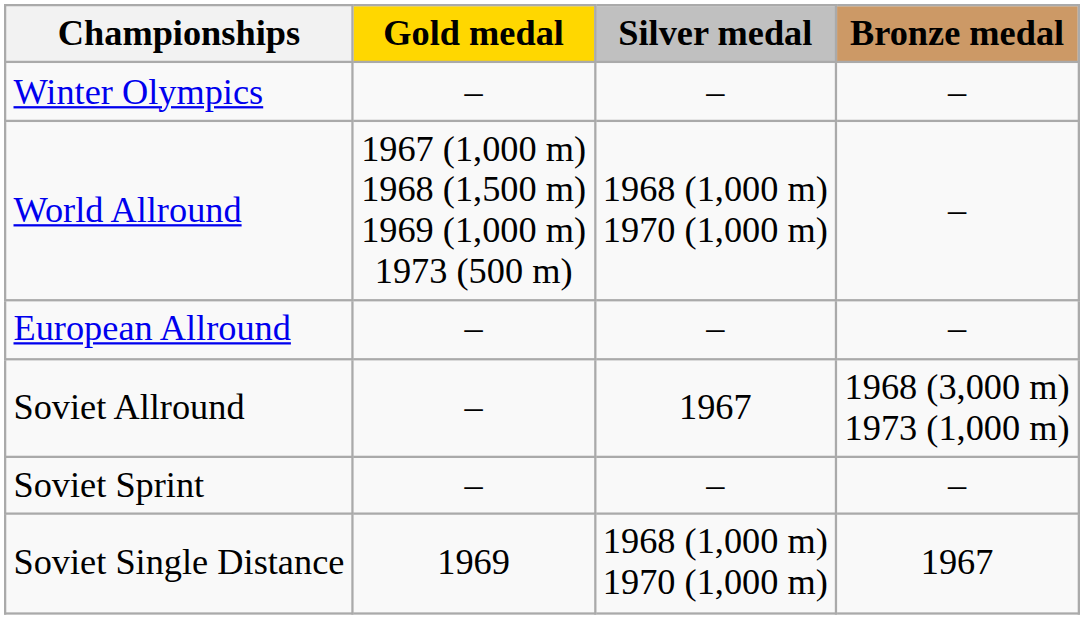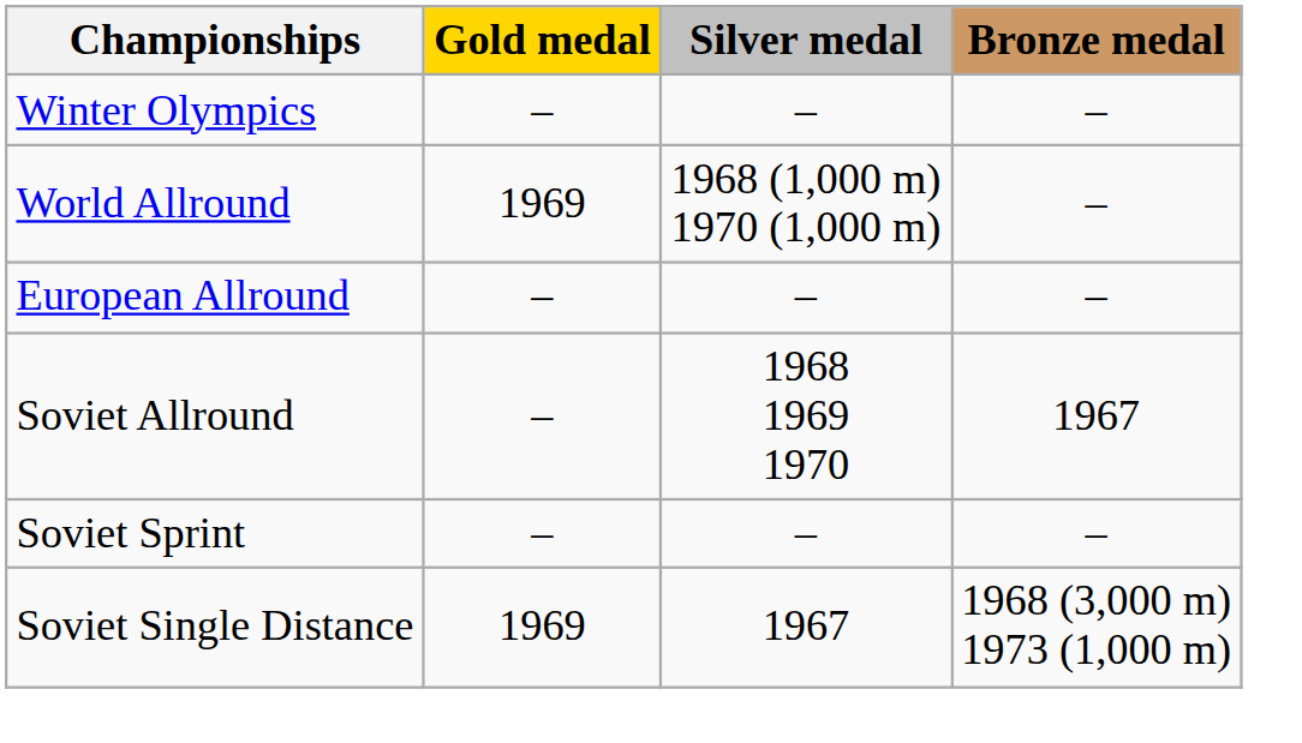World Allround | Gold medal: 1967 (1,000 m) 1968 (1,500 m) 1969 (1,000 m) 1973 (500 m) -> 1969
Soviet Allround | Silver medal: 1967 -> 1968 1969 1970
Soviet Allround | Bronze medal: 1968 (3,000 m) 1973 (1,000 m) -> 1967
Soviet Single Distance | Silver medal: 1968 (1,000 m) 1970 (1,000 m) -> 1967
Soviet Single Distance | Bronze medal: 1967 -> 1968 (3,000 m) 1973 (1,000 m)
